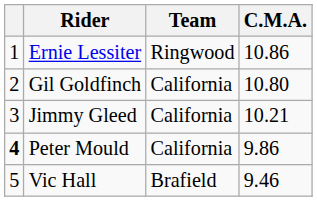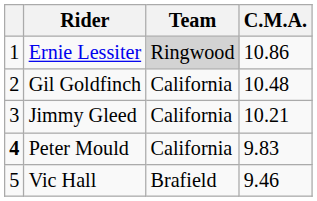Ernie Lessiter | Team: no background -> lightgrey background
Gil Goldfinch | C.M.A.: 10.80 -> 10.48
Peter Mould | C.M.A.: 9.86 -> 9.83
